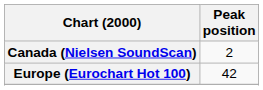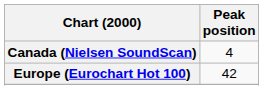Canada (Nielsen SoundScan) | Peak position: 2 -> 4
